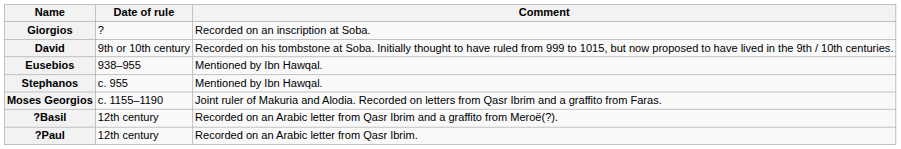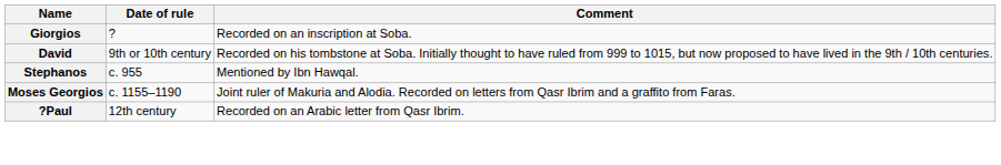- row: Eusebios | 938–955 | Mentioned by Ibn Hawqal.
- row: ?Basil | 12th century | Recorded on an Arabic letter from Qasr Ibrim and a graffito from Meroë(?).
